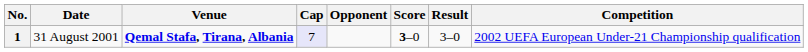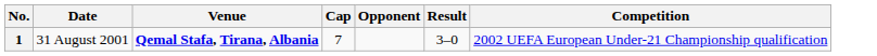- column: Score | 3–0
1 | Cap: lavender background -> no background
